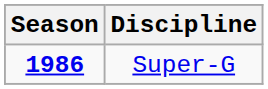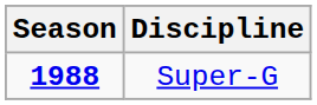Super-G | Season: 1986 -> 1988
